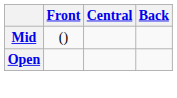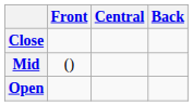+ row: Close
